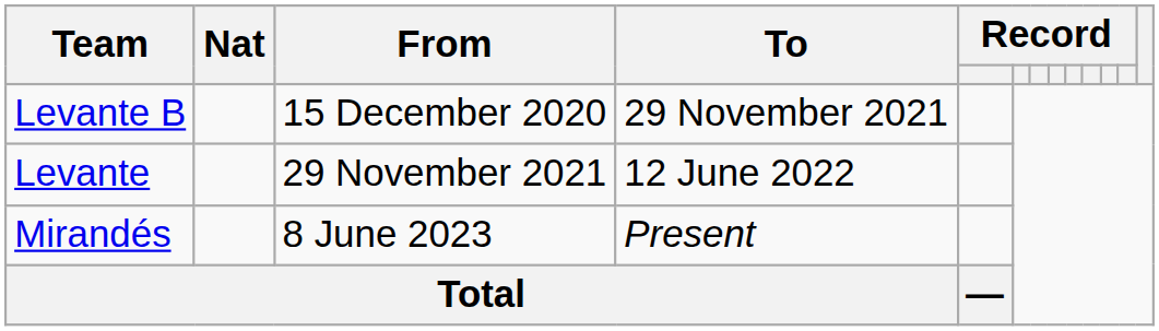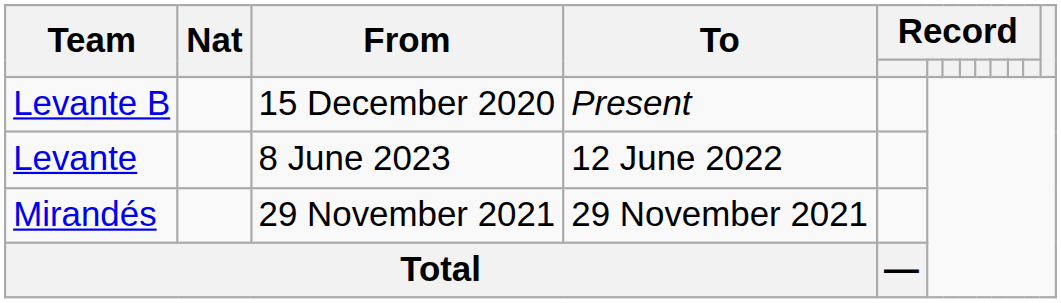Levante B | To: 29 November 2021 -> Present
Levante | From: 29 November 2021 -> 8 June 2023
Mirandés | From: 8 June 2023 -> 29 November 2021
Mirandés | To: Present -> 29 November 2021
